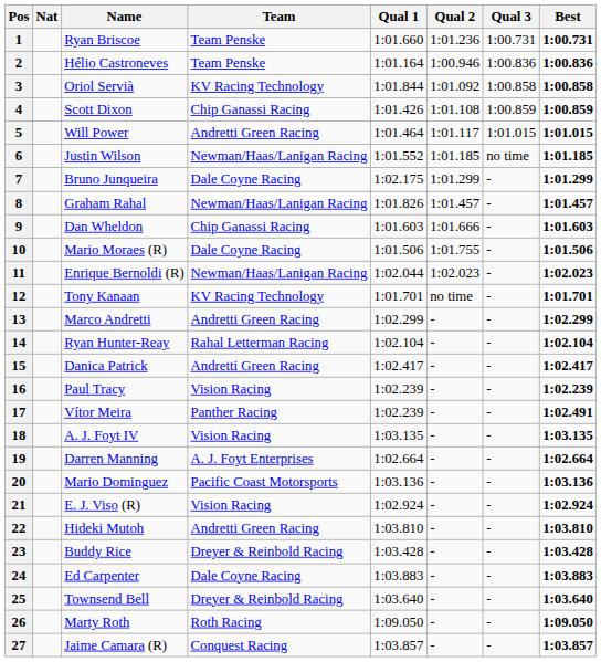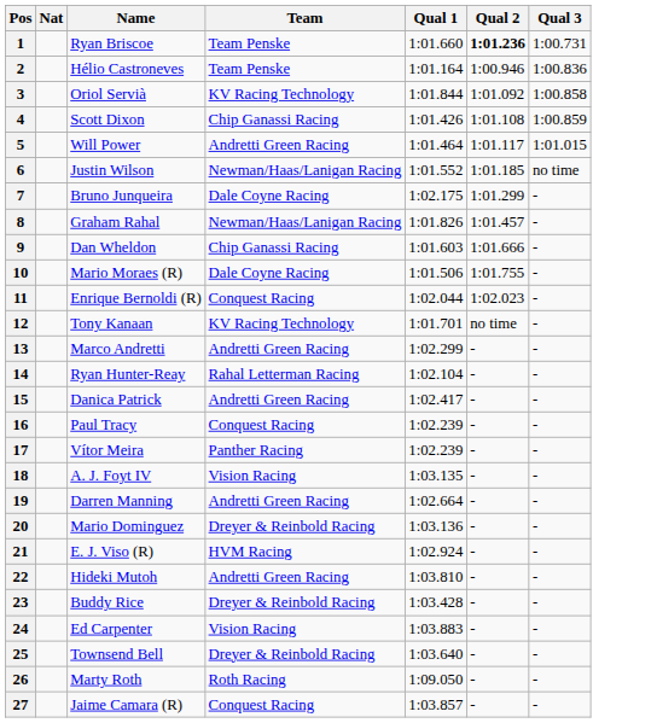- column: Best | 1:00.731 | 1:00.836 | 1:00.858 | 1:00.859 | 1:01.015 | 1:01.185 | 1:01.299 | 1:01.457 | 1:01.603 | 1:01.506 | 1:02.023 | 1:01.701 | 1:02.299 | 1:02.104 | 1:02.417 | 1:02.239 | 1:02.491 | 1:03.135 | 1:02.664 | 1:03.136 | 1:02.924 | 1:03.810 | 1:03.428 | 1:03.883 | 1:03.640 | 1:09.050 | 1:03.857
1 | Qual 2: normal -> bold
11 | Team: Newman/Haas/Lanigan Racing -> Conquest Racing
16 | Team: Vision Racing -> Conquest Racing
19 | Team: A. J. Foyt Enterprises -> Andretti Green Racing
20 | Team: Pacific Coast Motorsports -> Dreyer & Reinbold Racing
21 | Team: Vision Racing -> HVM Racing
24 | Team: Dale Coyne Racing -> Vision Racing
